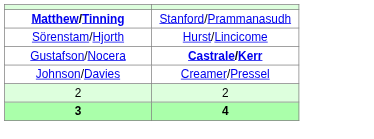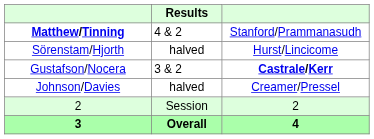+ column: Results | 4 & 2 | halved | 3 & 2 | halved | Session | Overall
